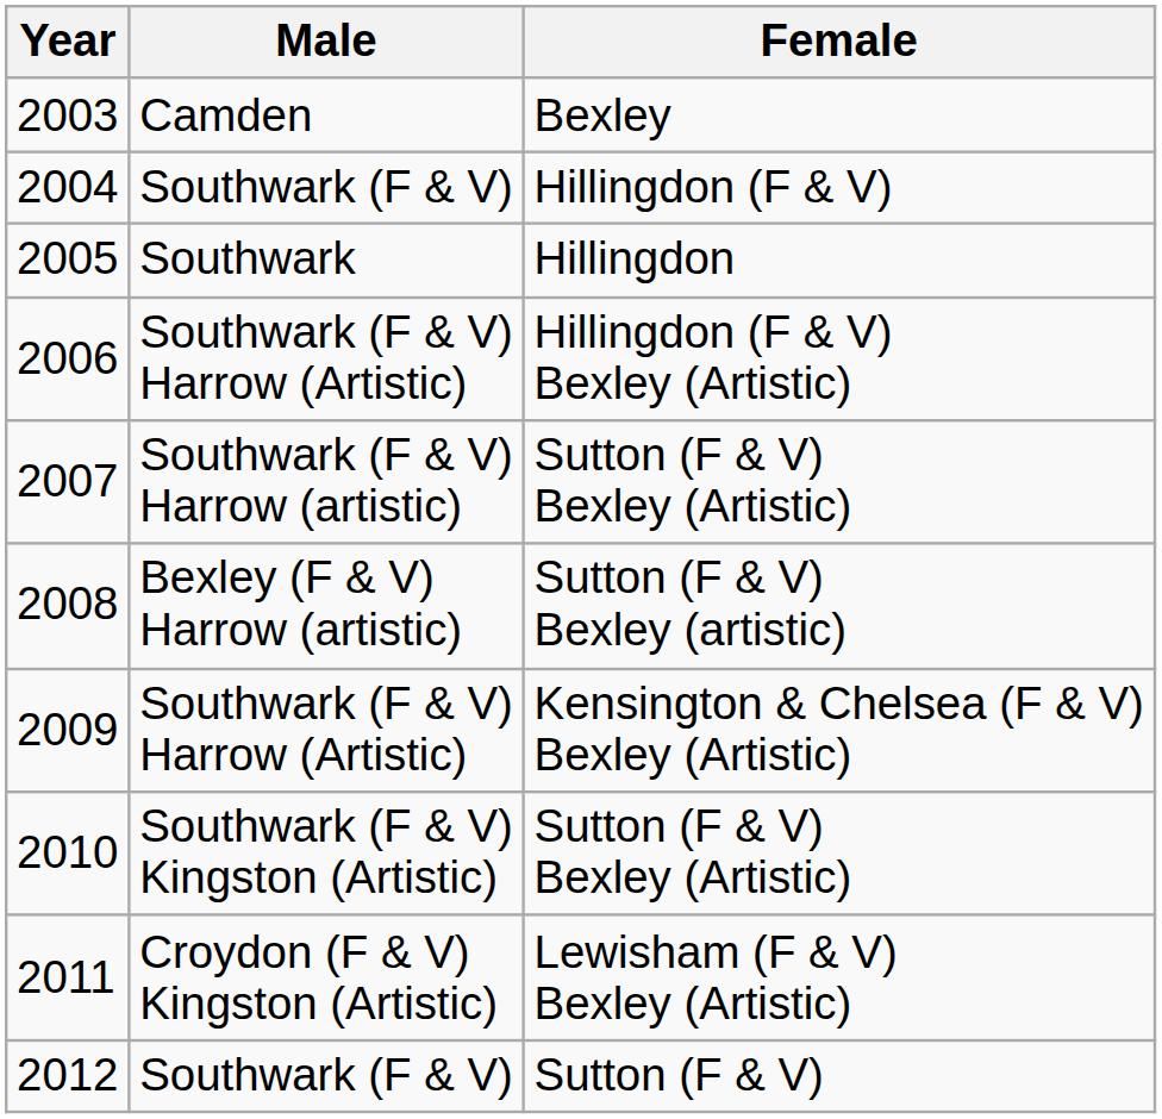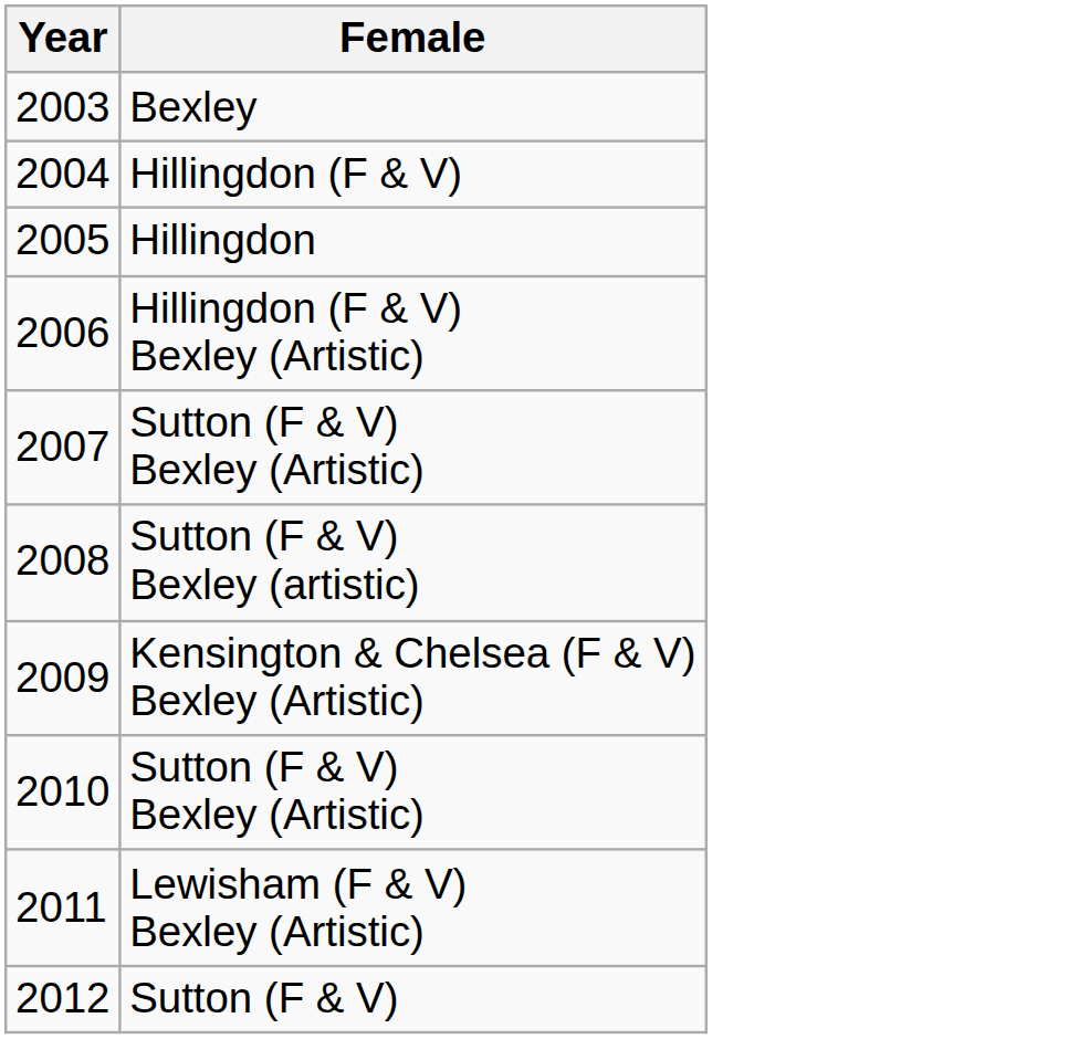- column: Male | Camden | Southwark (F & V) | Southwark | Southwark (F & V) Harrow (Artistic) | Southwark (F & V) Harrow (artistic) | Bexley (F & V) Harrow (artistic) | Southwark (F & V) Harrow (Artistic) | Southwark (F & V) Kingston (Artistic) | Croydon (F & V) Kingston (Artistic) | Southwark (F & V)
